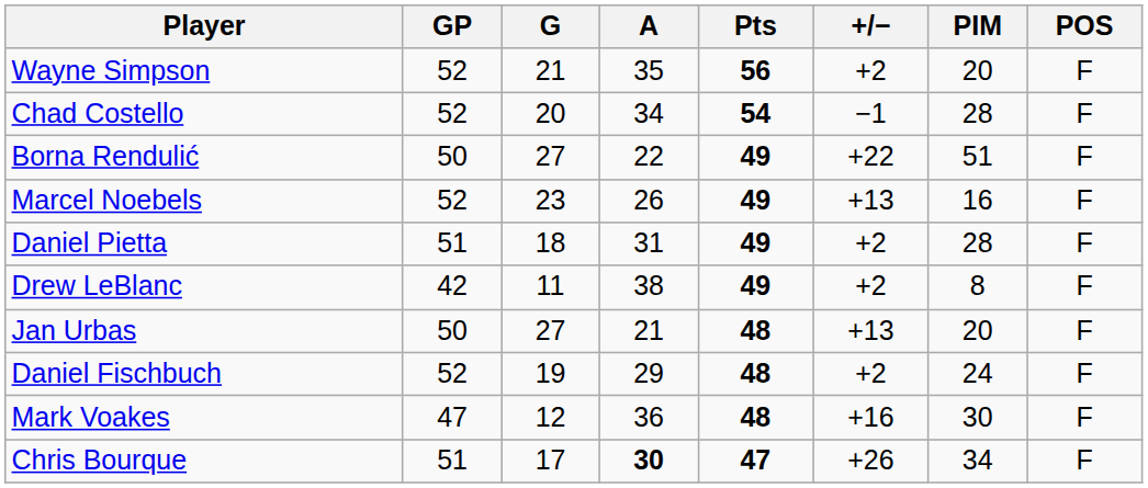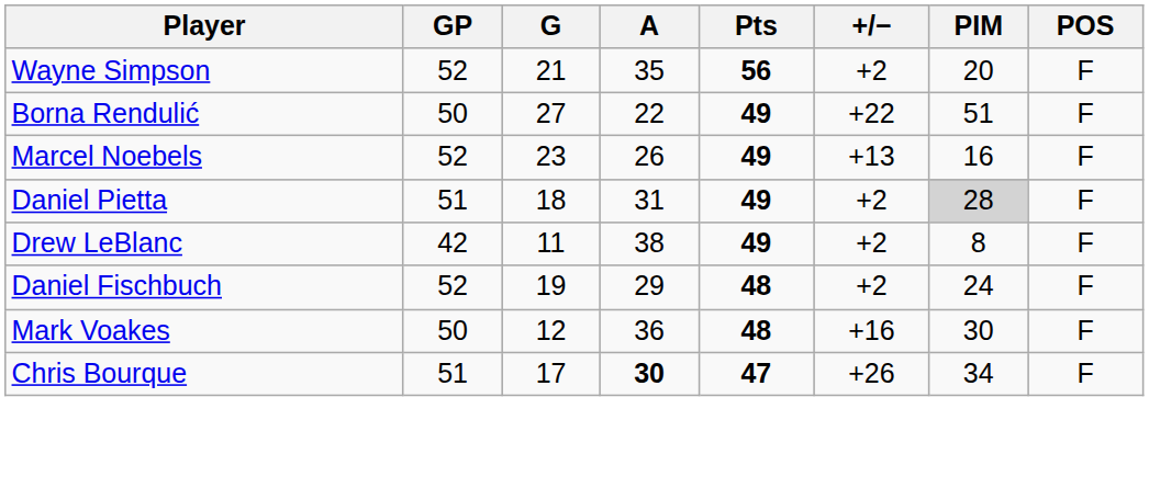- row: Chad Costello | 52 | 20 | 34 | 54 | −1 | 28 | F
Daniel Pietta | PIM: no background -> lightgrey background
- row: Jan Urbas | 50 | 27 | 21 | 48 | +13 | 20 | F
Mark Voakes | GP: 47 -> 50
